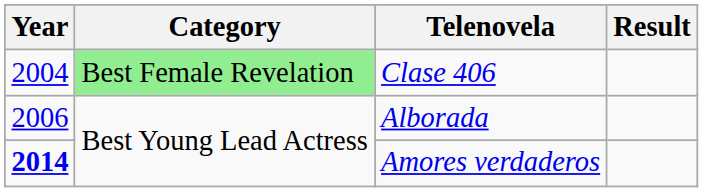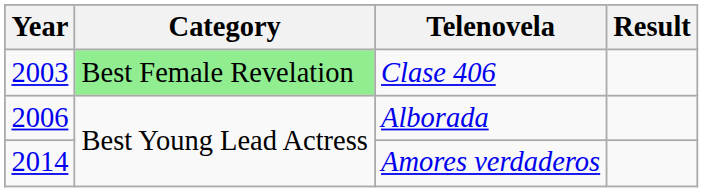Clase 406 | Year: 2004 -> 2003
Amores verdaderos | Year: bold -> normal
